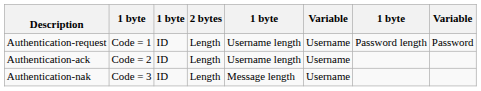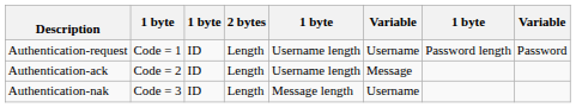Authentication-ack | column 6: Username -> Message
